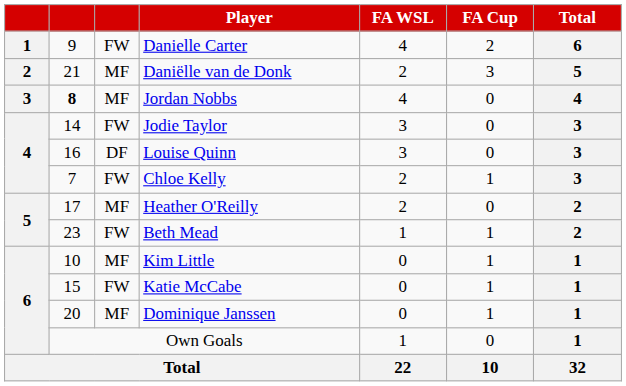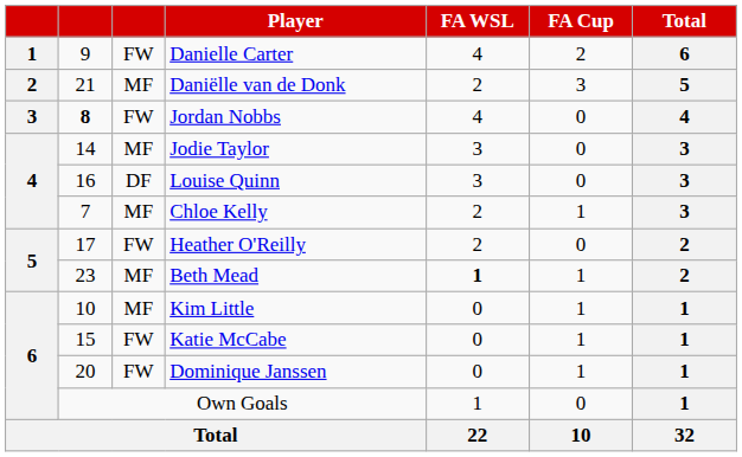Jordan Nobbs | column 3: MF -> FW
Jodie Taylor | column 3: FW -> MF
Chloe Kelly | column 3: FW -> MF
Heather O'Reilly | column 3: MF -> FW
Beth Mead | column 3: FW -> MF
Beth Mead | FA WSL: normal -> bold
Dominique Janssen | column 3: MF -> FW
